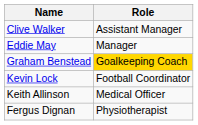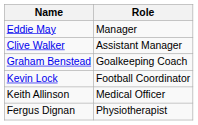rows swapped: Eddie May <-> Clive Walker
Graham Benstead | Role: gold background -> no background
